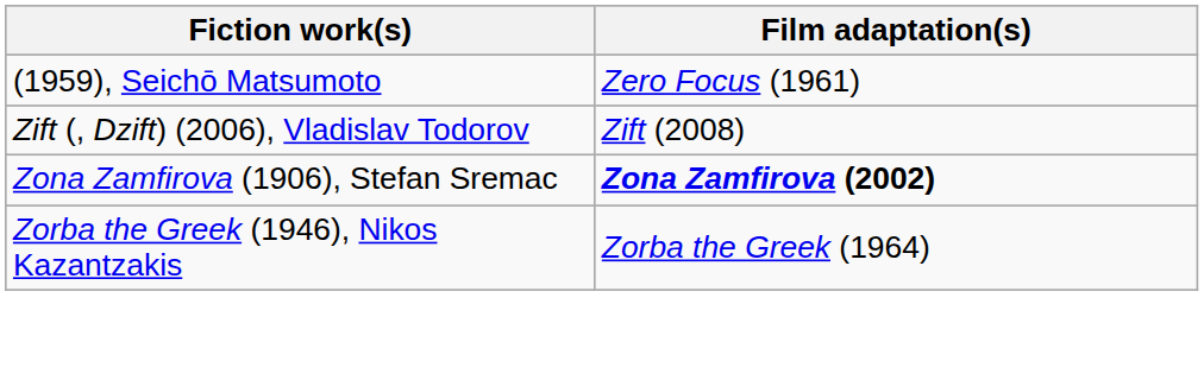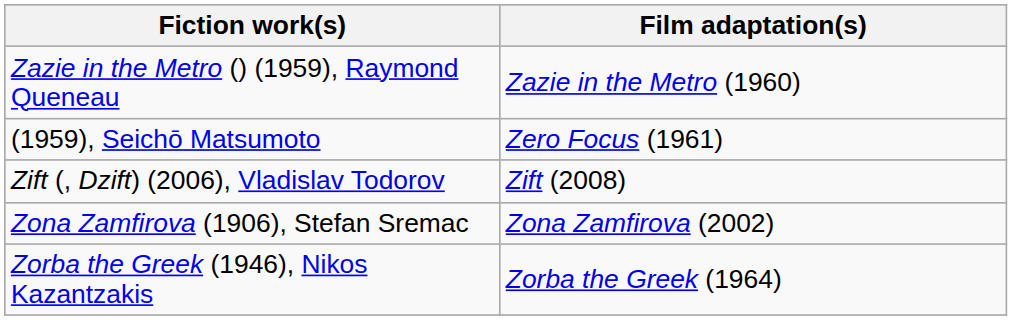+ row: Zazie in the Metro () (1959), Raymond Queneau | Zazie in the Metro (1960)
Zona Zamfirova (1906), Stefan Sremac | Film adaptation(s): bold -> normal
